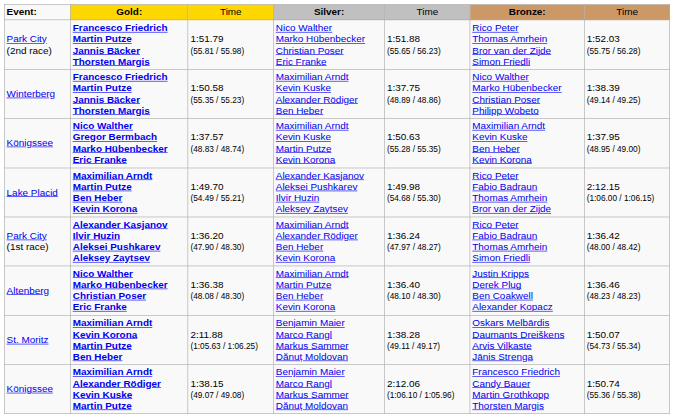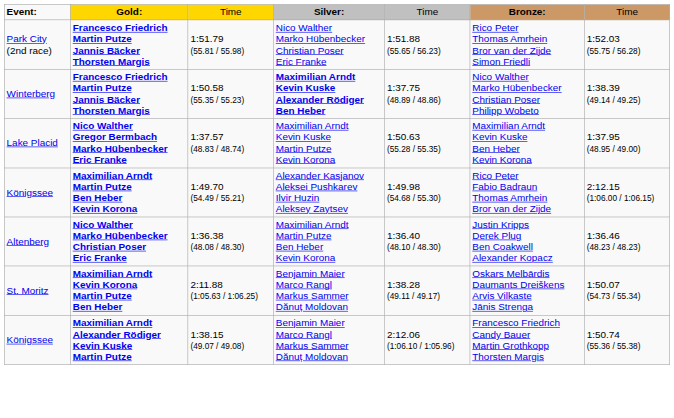1:50.58 (55.35 / 55.23) | column 4: normal -> bold
1:37.57 (48.83 / 48.74) | column 1: Königssee -> Lake Placid
1:49.70 (54.49 / 55.21) | column 1: Lake Placid -> Königssee
- row: Park City (1st race) | Alexander Kasjanov Ilvir Huzin Aleksei Pushkarev Aleksey Zaytsev | 1:36.20 (47.90 / 48.30) | Maximilian Arndt Alexander Rödiger Ben Heber Kevin Korona | 1:36.24 (47.97 / 48.27) | Rico Peter Fabio Badraun Thomas Amrhein Simon Friedli | 1:36.42 (48.00 / 48.42)
